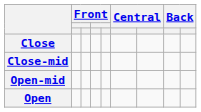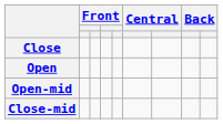rows swapped: Close-mid <-> Open
